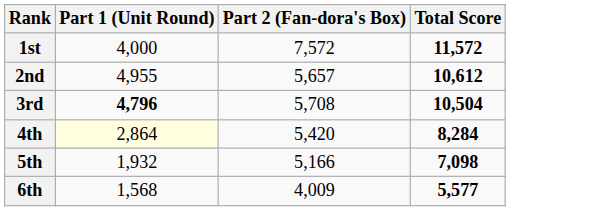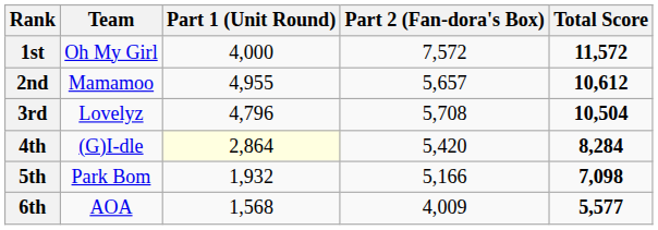+ column: Team | Oh My Girl | Mamamoo | Lovelyz | (G)I-dle | Park Bom | AOA
3rd | Part 1 (Unit Round): bold -> normal
